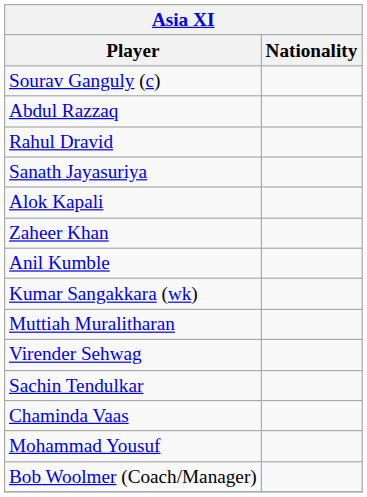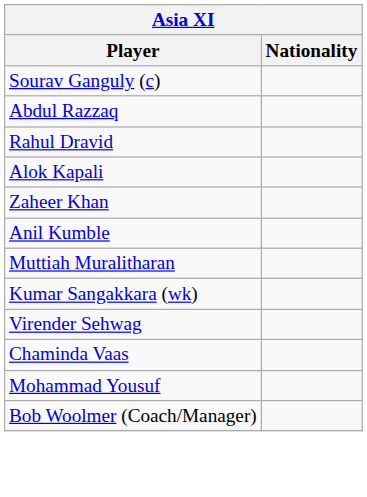- row: Sanath Jayasuriya
rows swapped: Muttiah Muralitharan <-> Kumar Sangakkara (wk)
- row: Sachin Tendulkar
